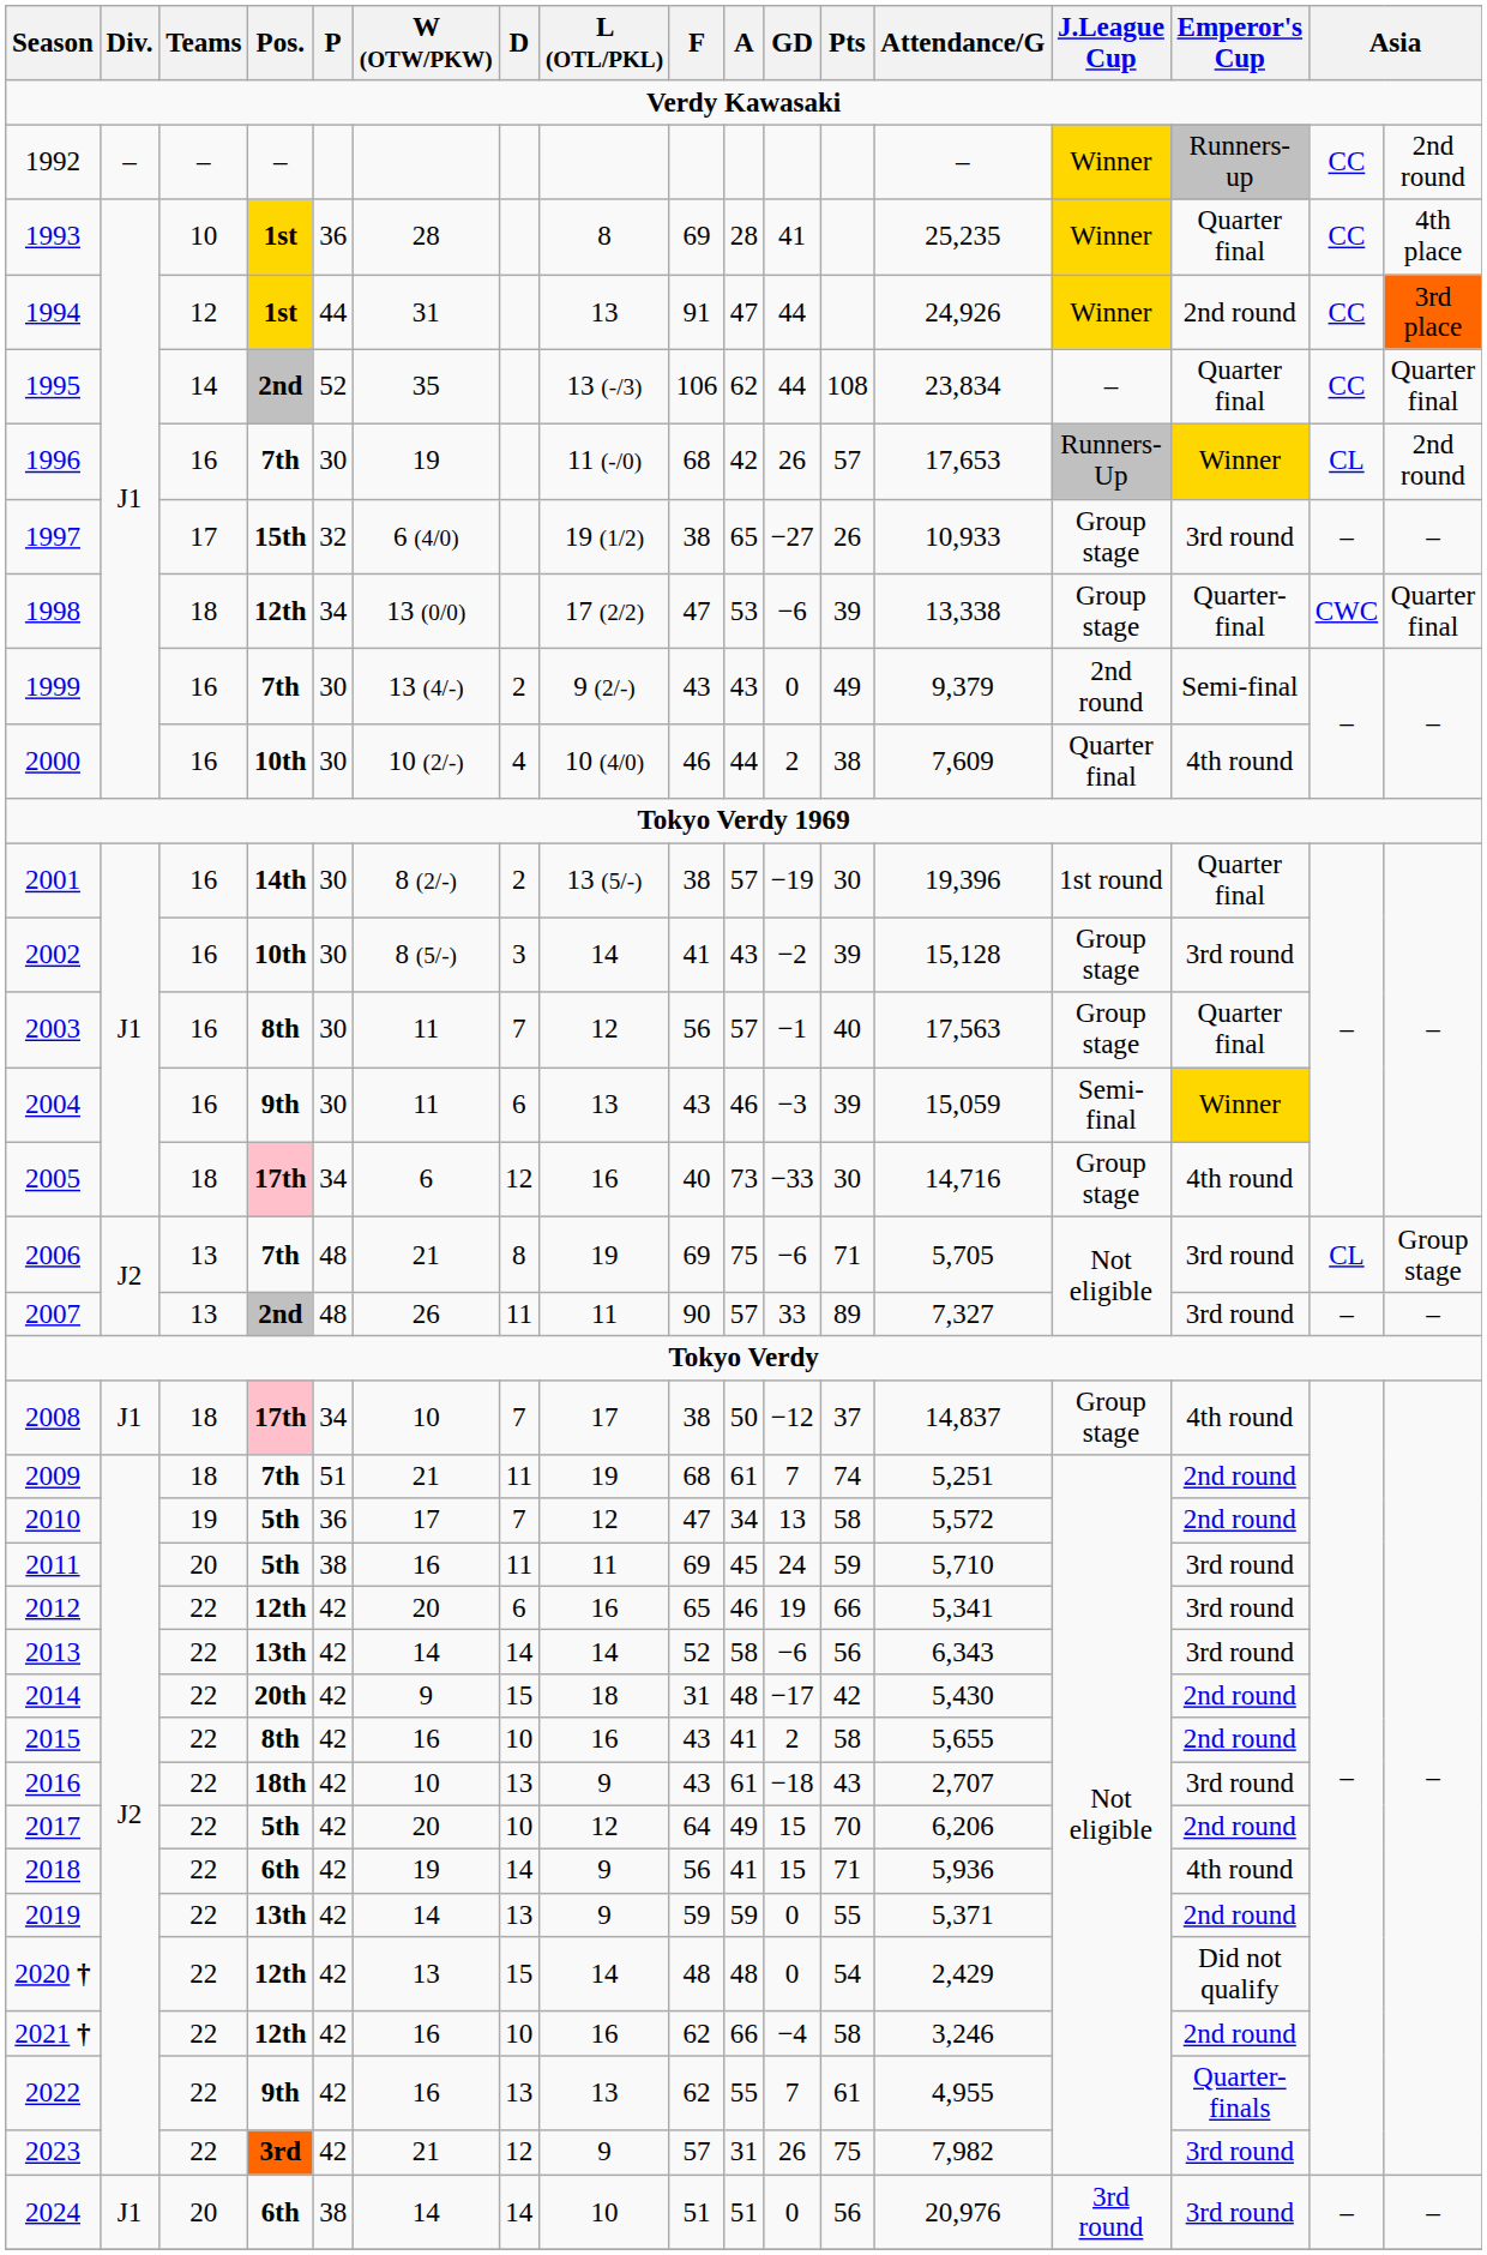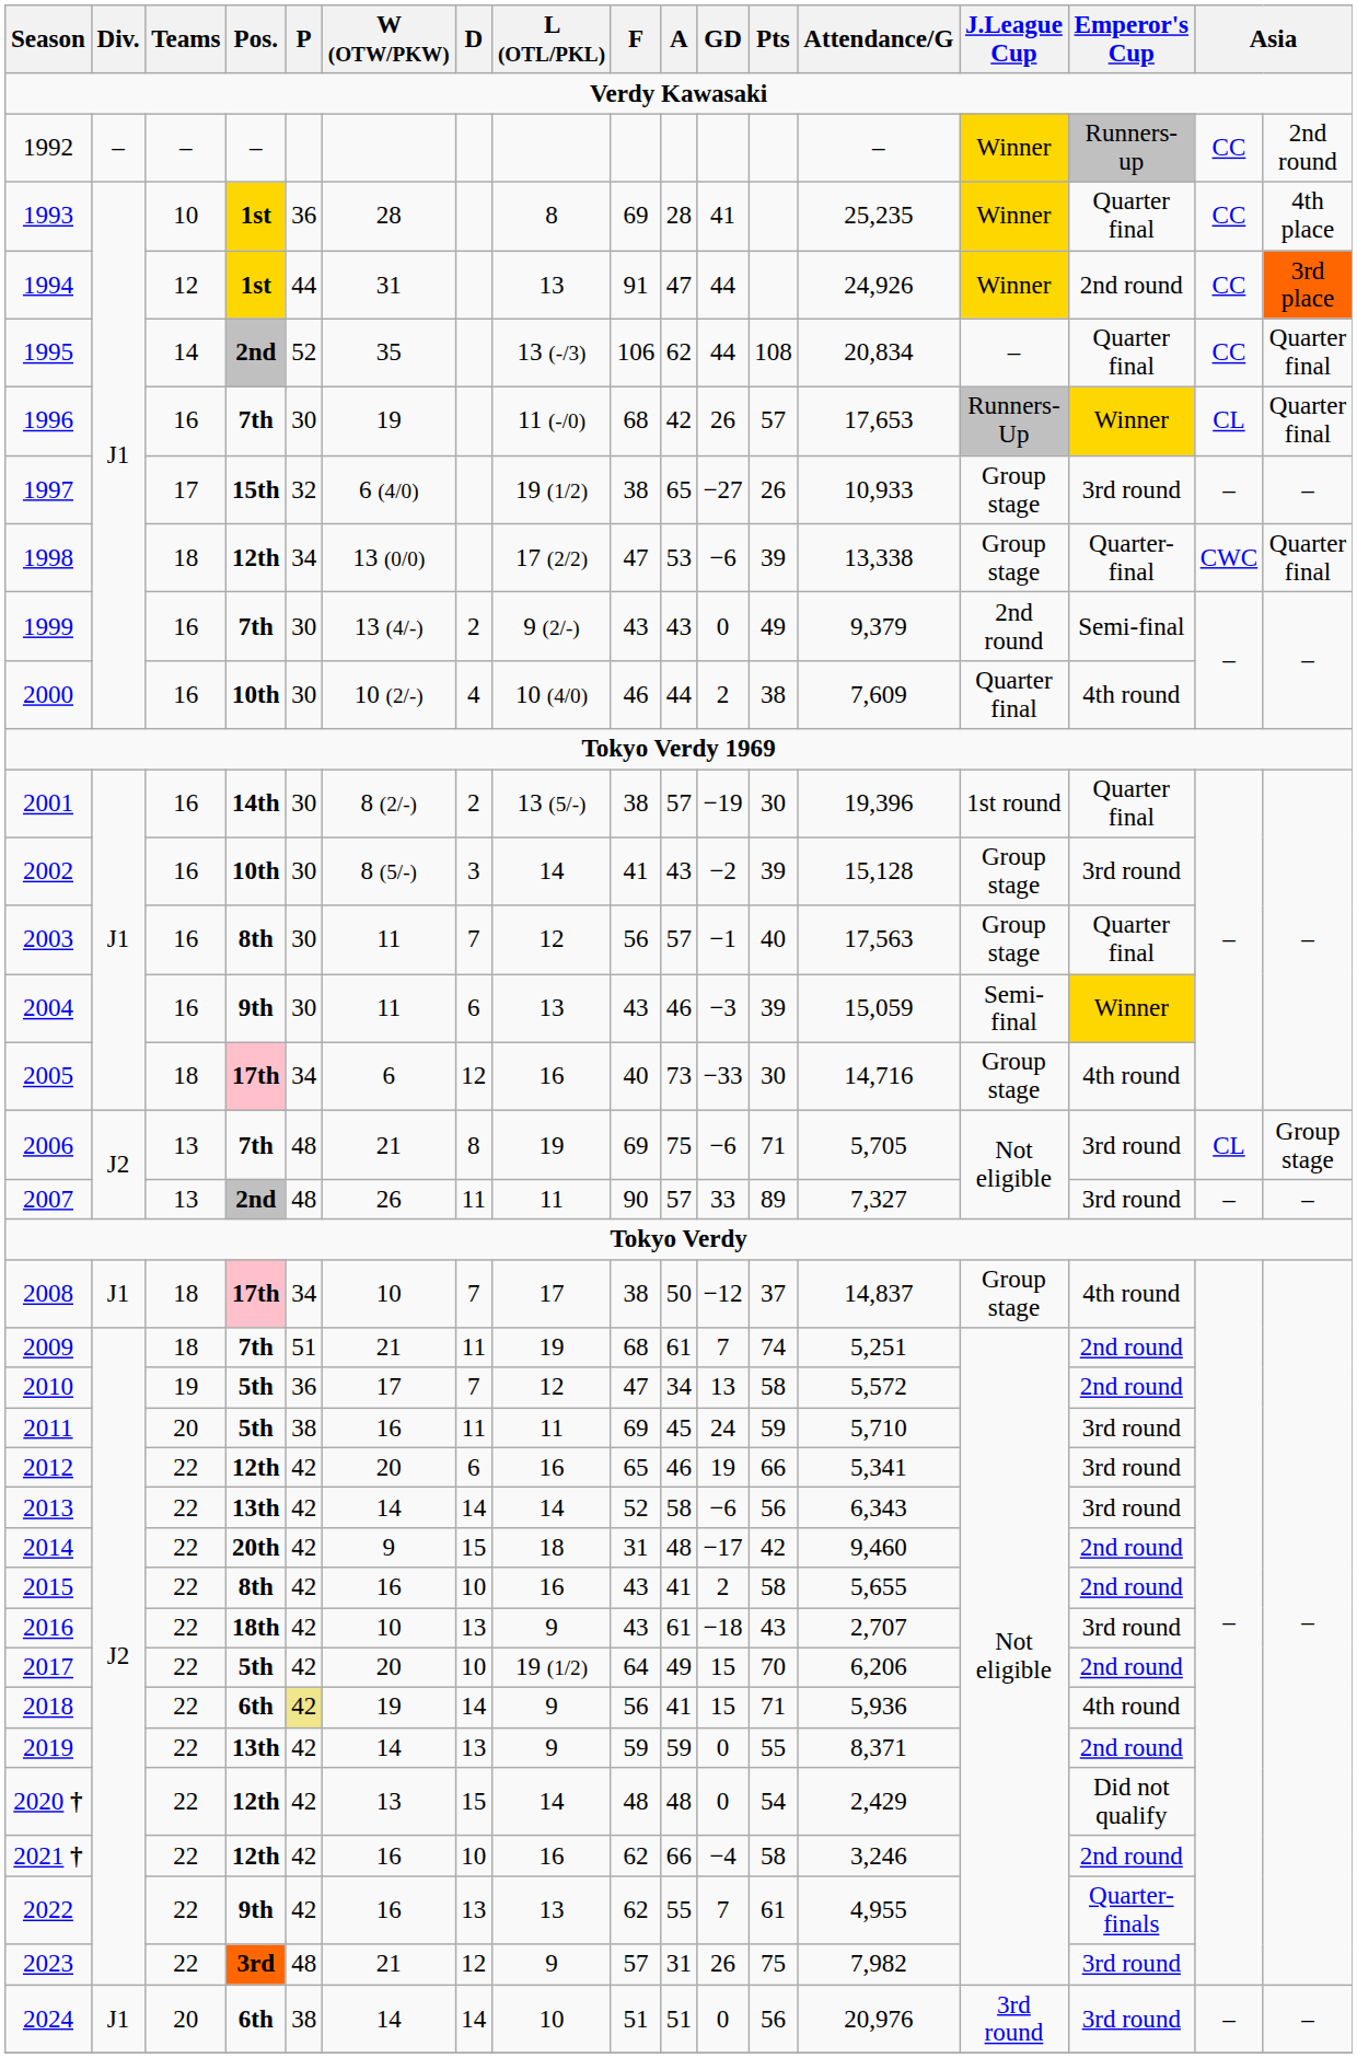1995 | Attendance/G: 23,834 -> 20,834
1996 | column 17: 2nd round -> Quarter final
2014 | Attendance/G: 5,430 -> 9,460
2017 | L (OTL/PKL): 12 -> 19 (1/2)
2018 | P: no background -> khaki background
2019 | Attendance/G: 5,371 -> 8,371
2023 | P: 42 -> 48
